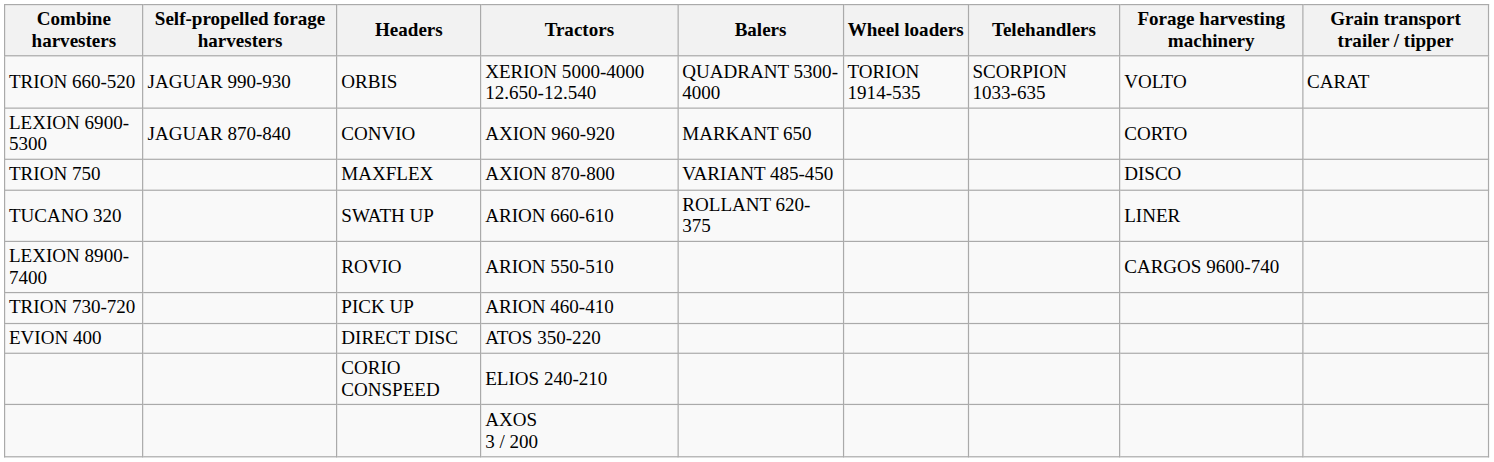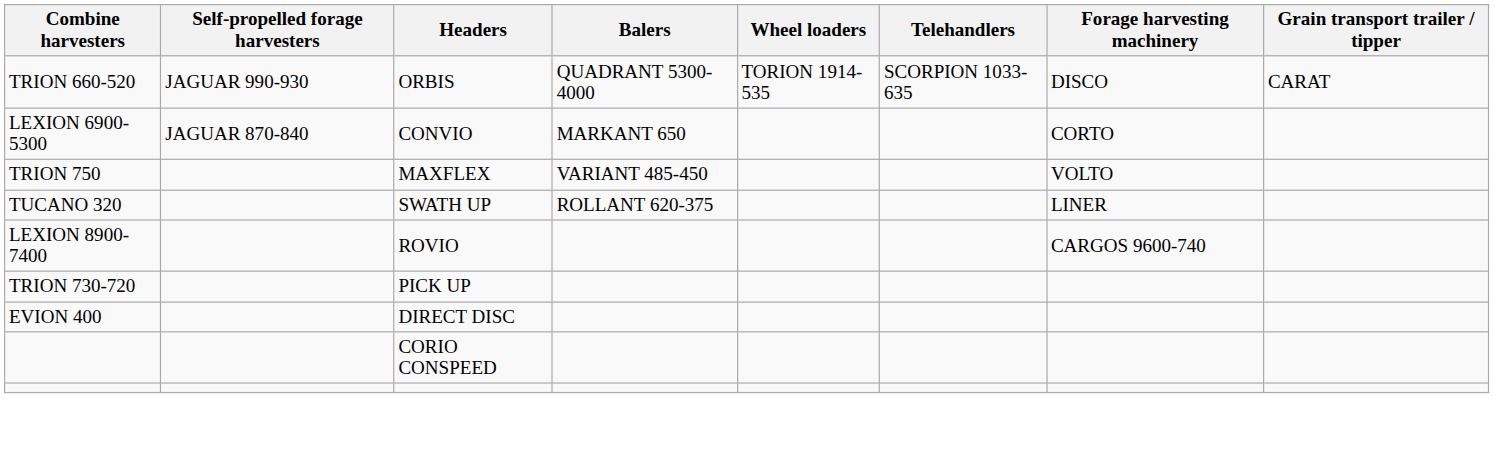- column: Tractors | XERION 5000-4000 12.650-12.540 | AXION 960-920 | AXION 870-800 | ARION 660-610 | ARION 550-510 | ARION 460-410 | ATOS 350-220 | ELIOS 240-210 | AXOS 3 / 200
ORBIS | Forage harvesting machinery: VOLTO -> DISCO
MAXFLEX | Forage harvesting machinery: DISCO -> VOLTO
